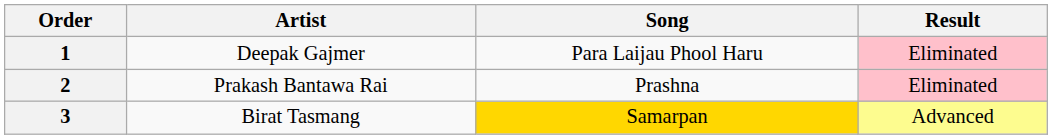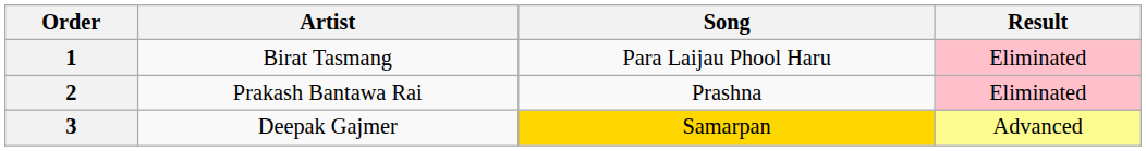1 | Artist: Deepak Gajmer -> Birat Tasmang
3 | Artist: Birat Tasmang -> Deepak Gajmer
